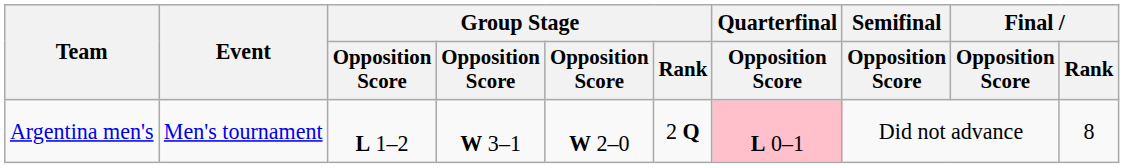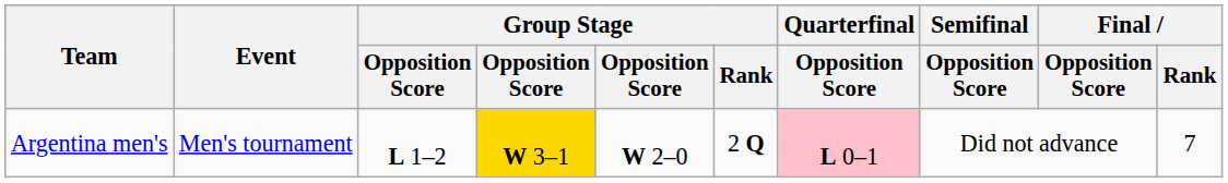Argentina men's | column 4: no background -> gold background
Argentina men's | Final / Rank: 8 -> 7
